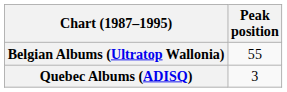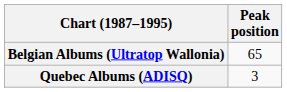Belgian Albums (Ultratop Wallonia) | Peak position: 55 -> 65
